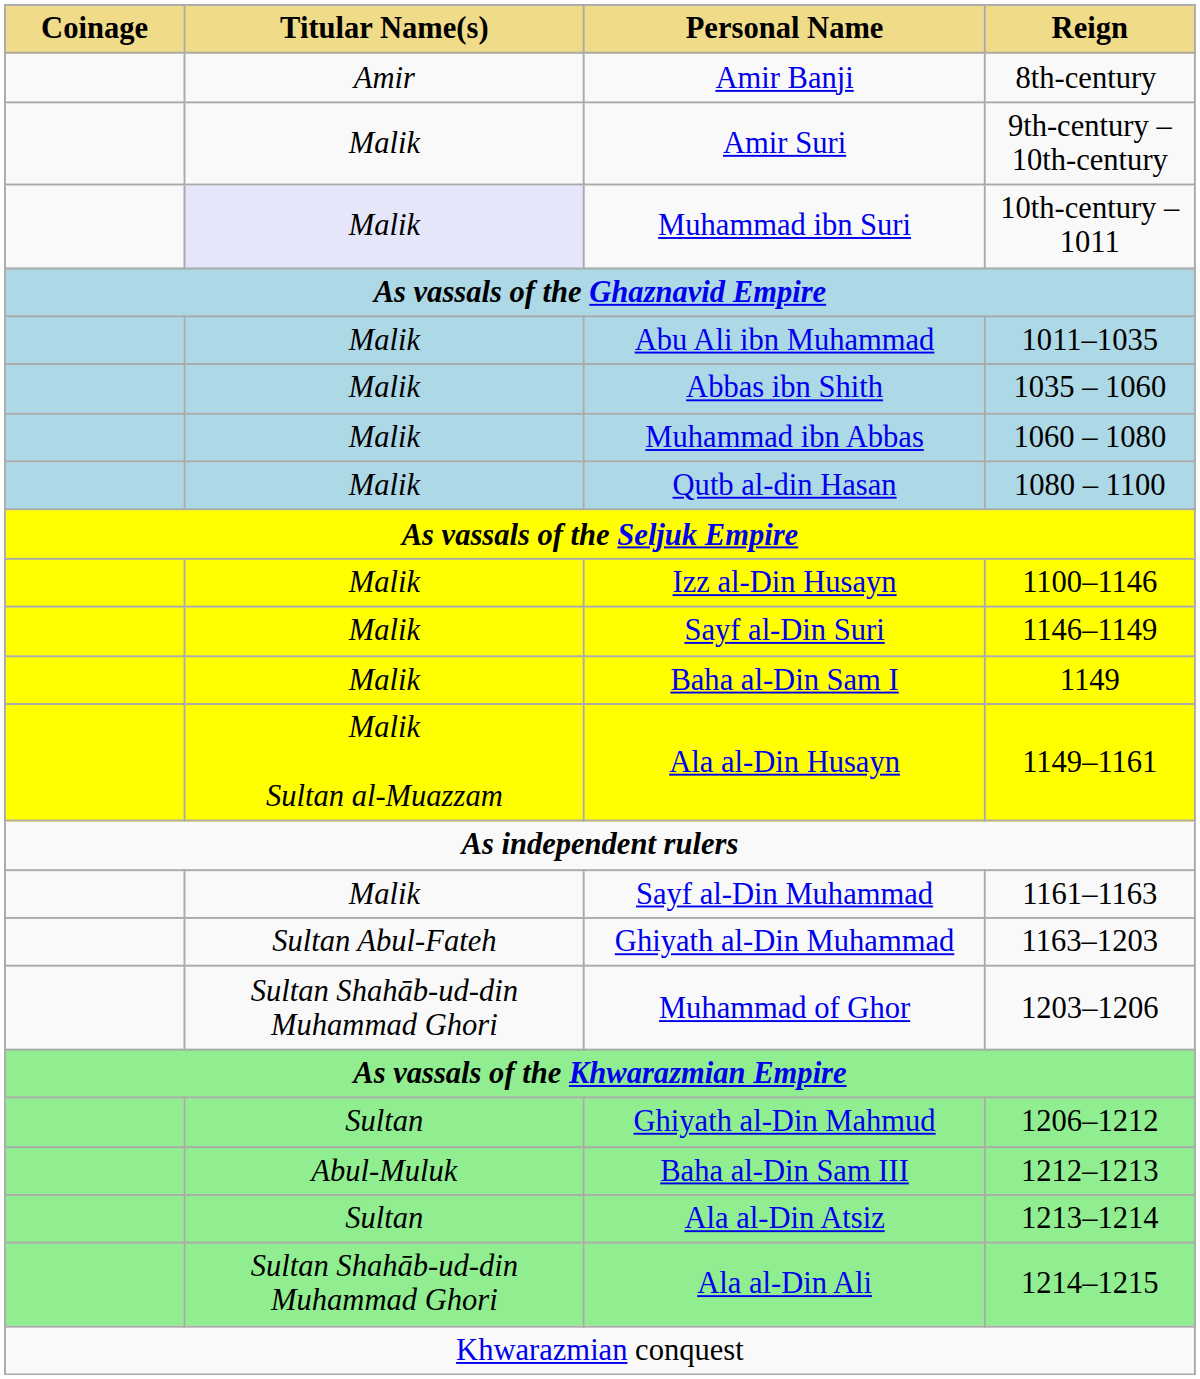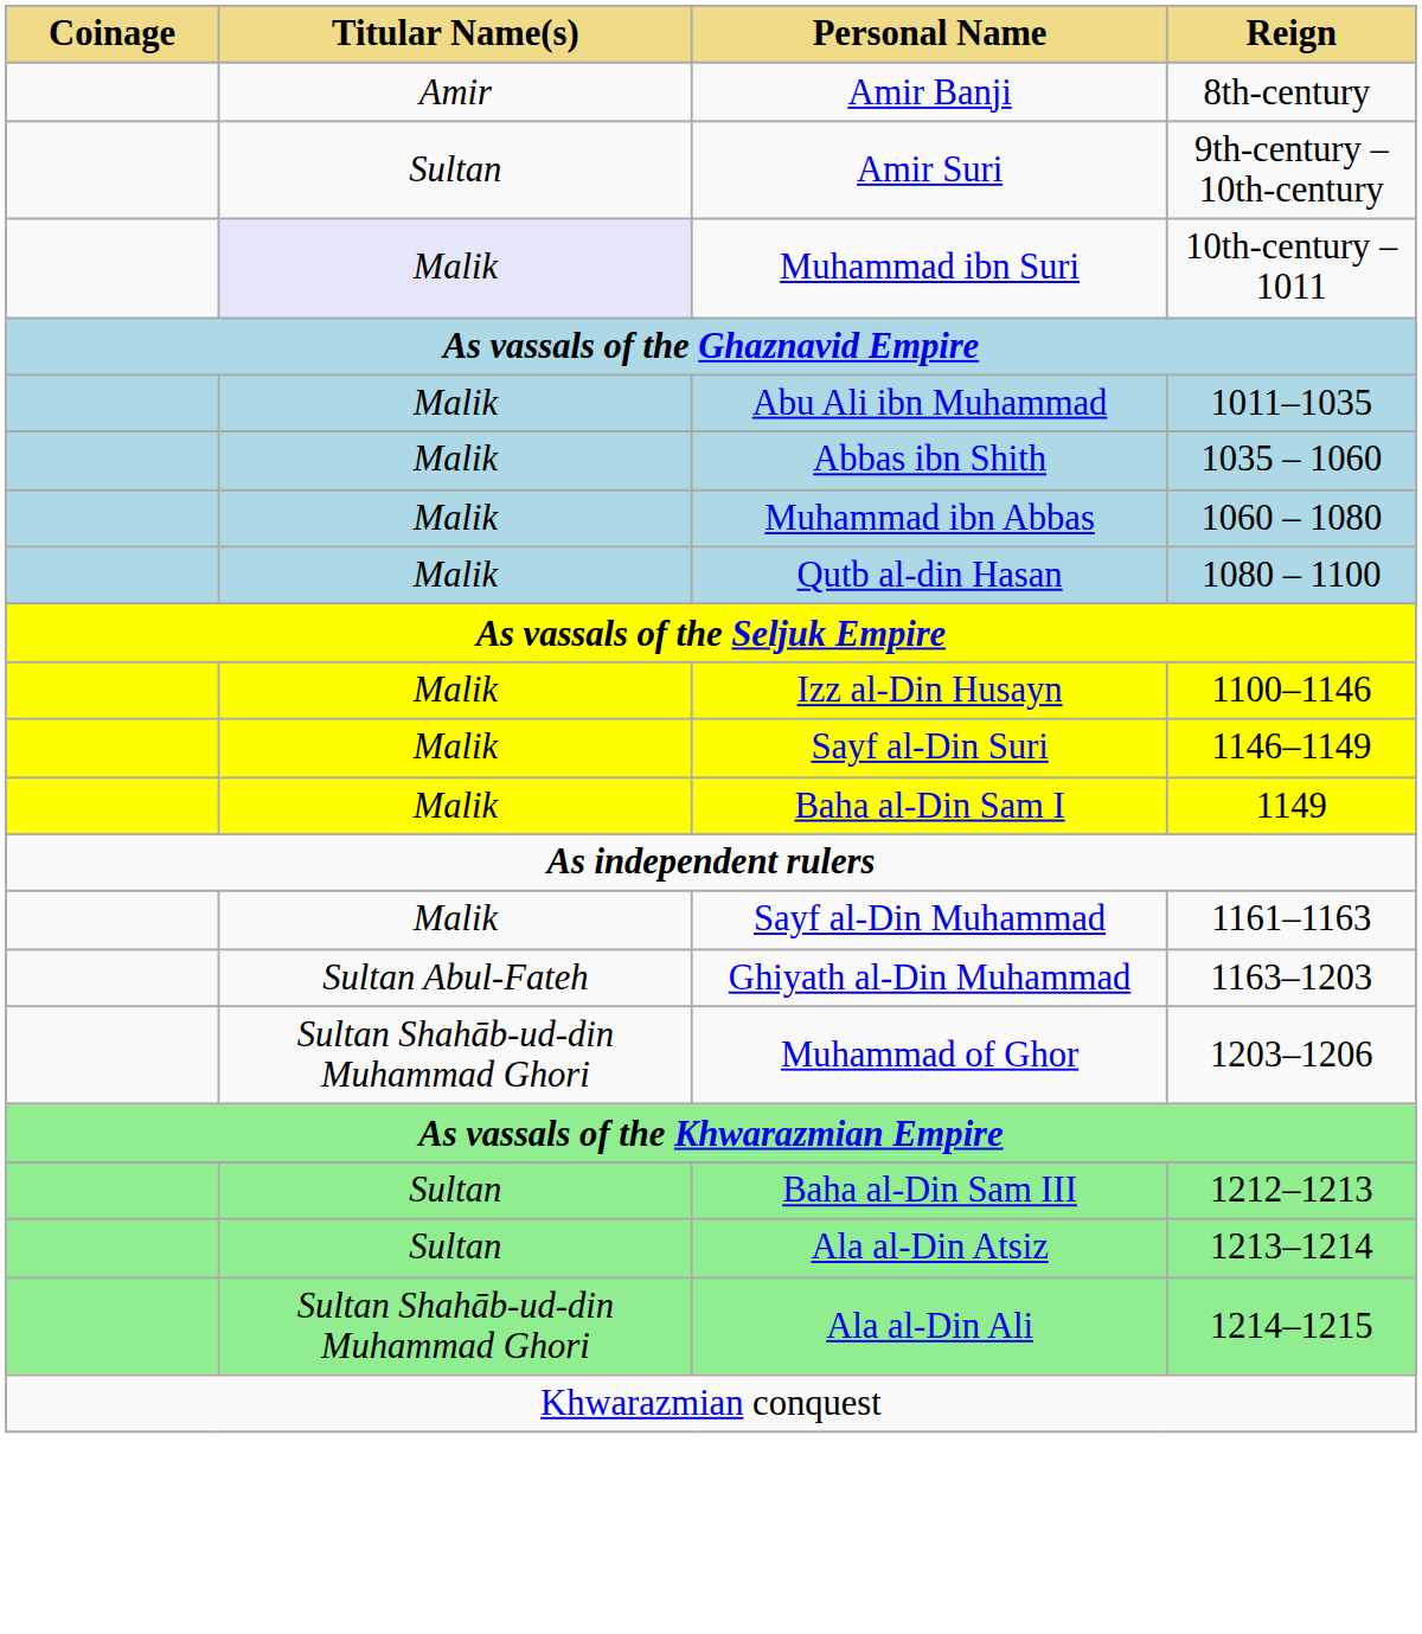Amir Suri | Titular Name(s): Malik -> Sultan
- row: Malik Sultan al-Muazzam | Ala al-Din Husayn | 1149–1161
- row: Sultan | Ghiyath al-Din Mahmud | 1206–1212
Baha al-Din Sam III | Titular Name(s): Abul-Muluk -> Sultan
